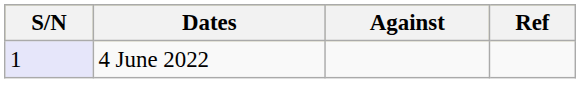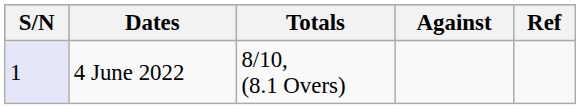+ column: Totals | 8/10, (8.1 Overs)
